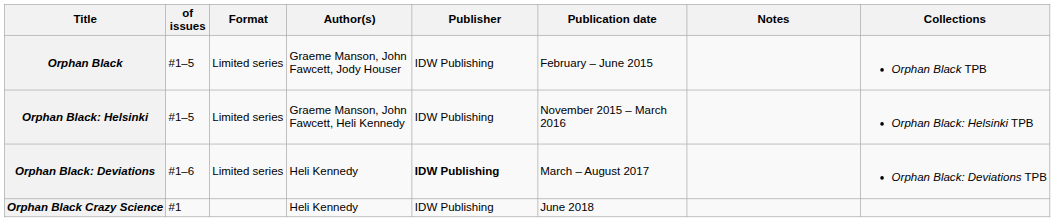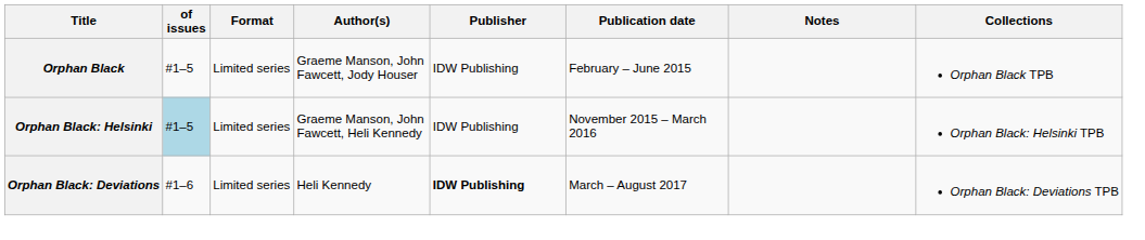Orphan Black: Helsinki | of issues: no background -> lightblue background
- row: Orphan Black Crazy Science | #1 | Heli Kennedy | IDW Publishing | June 2018
